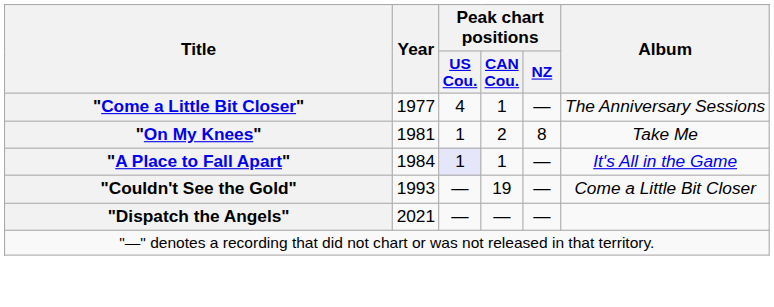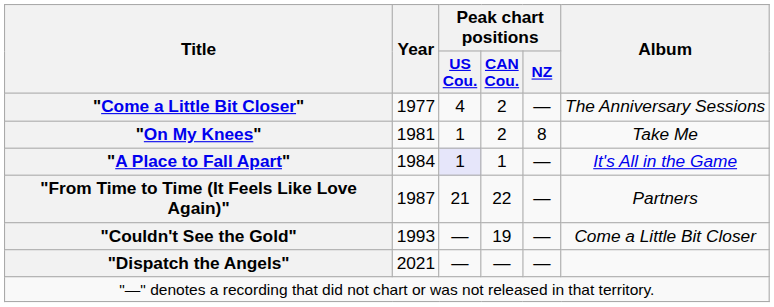"Come a Little Bit Closer" | Peak chart positions / CAN Cou.: 1 -> 2
+ row: "From Time to Time (It Feels Like Love Again)" | 1987 | 21 | 22 | — | Partners
